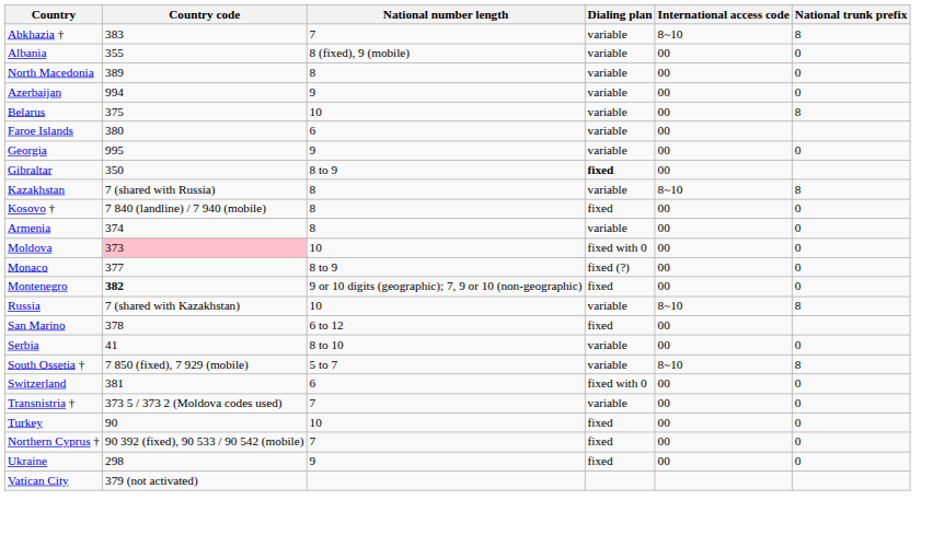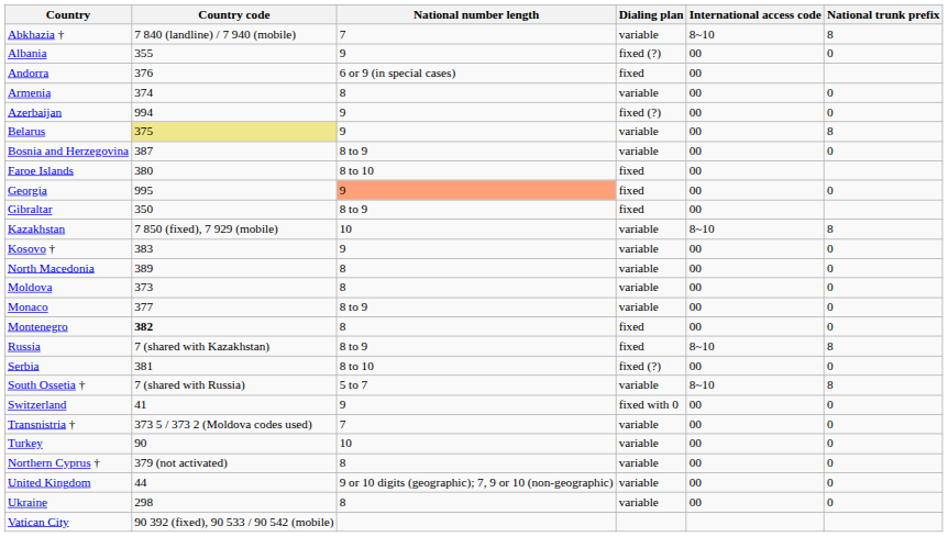Abkhazia † | Country code: 383 -> 7 840 (landline) / 7 940 (mobile)
Albania | National number length: 8 (fixed), 9 (mobile) -> 9
Albania | Dialing plan: variable -> fixed (?)
+ row: Andorra | 376 | 6 or 9 (in special cases) | fixed | 00
rows swapped: Armenia <-> North Macedonia
Azerbaijan | Dialing plan: variable -> fixed (?)
Belarus | Country code: no background -> khaki background
Belarus | National number length: 10 -> 9
+ row: Bosnia and Herzegovina | 387 | 8 to 9 | variable | 00 | 0
Faroe Islands | National number length: 6 -> 8 to 10
Faroe Islands | Dialing plan: variable -> fixed
Georgia | National number length: no background -> lightsalmon background
Georgia | Dialing plan: variable -> fixed
Gibraltar | Dialing plan: bold -> normal
Kazakhstan | Country code: 7 (shared with Russia) -> 7 850 (fixed), 7 929 (mobile)
Kazakhstan | National number length: 8 -> 10
Kosovo † | Country code: 7 840 (landline) / 7 940 (mobile) -> 383
Kosovo † | National number length: 8 -> 9
Kosovo † | Dialing plan: fixed -> variable
Moldova | Country code: pink background -> no background
Moldova | National number length: 10 -> 8
Moldova | Dialing plan: fixed with 0 -> variable
Monaco | Dialing plan: fixed (?) -> variable
Montenegro | National number length: 9 or 10 digits (geographic); 7, 9 or 10 (non-geographic) -> 8
Russia | National number length: 10 -> 8 to 9
Russia | Dialing plan: variable -> fixed
- row: San Marino | 378 | 6 to 12 | fixed | 00
Serbia | Country code: 41 -> 381
Serbia | Dialing plan: variable -> fixed (?)
South Ossetia † | Country code: 7 850 (fixed), 7 929 (mobile) -> 7 (shared with Russia)
Switzerland | Country code: 381 -> 41
Switzerland | National number length: 6 -> 9
Turkey | Dialing plan: fixed -> variable
Northern Cyprus † | Country code: 90 392 (fixed), 90 533 / 90 542 (mobile) -> 379 (not activated)
Northern Cyprus † | National number length: 7 -> 8
Northern Cyprus † | Dialing plan: fixed -> variable
+ row: United Kingdom | 44 | 9 or 10 digits (geographic); 7, 9 or 10 (non-geographic) | variable | 00 | 0
Ukraine | National number length: 9 -> 8
Ukraine | Dialing plan: fixed -> variable
Vatican City | Country code: 379 (not activated) -> 90 392 (fixed), 90 533 / 90 542 (mobile)
